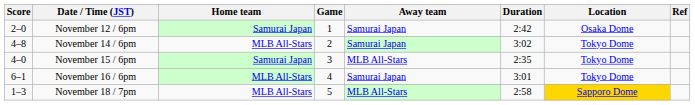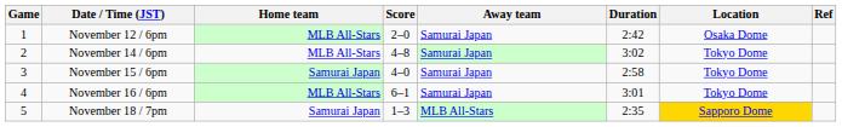columns swapped: Game <-> Score
November 12 / 6pm | Home team: Samurai Japan -> MLB All-Stars
November 15 / 6pm | Away team: MLB All-Stars -> Samurai Japan
November 15 / 6pm | Duration: 2:35 -> 2:58
November 18 / 7pm | Home team: MLB All-Stars -> Samurai Japan
November 18 / 7pm | Duration: 2:58 -> 2:35
